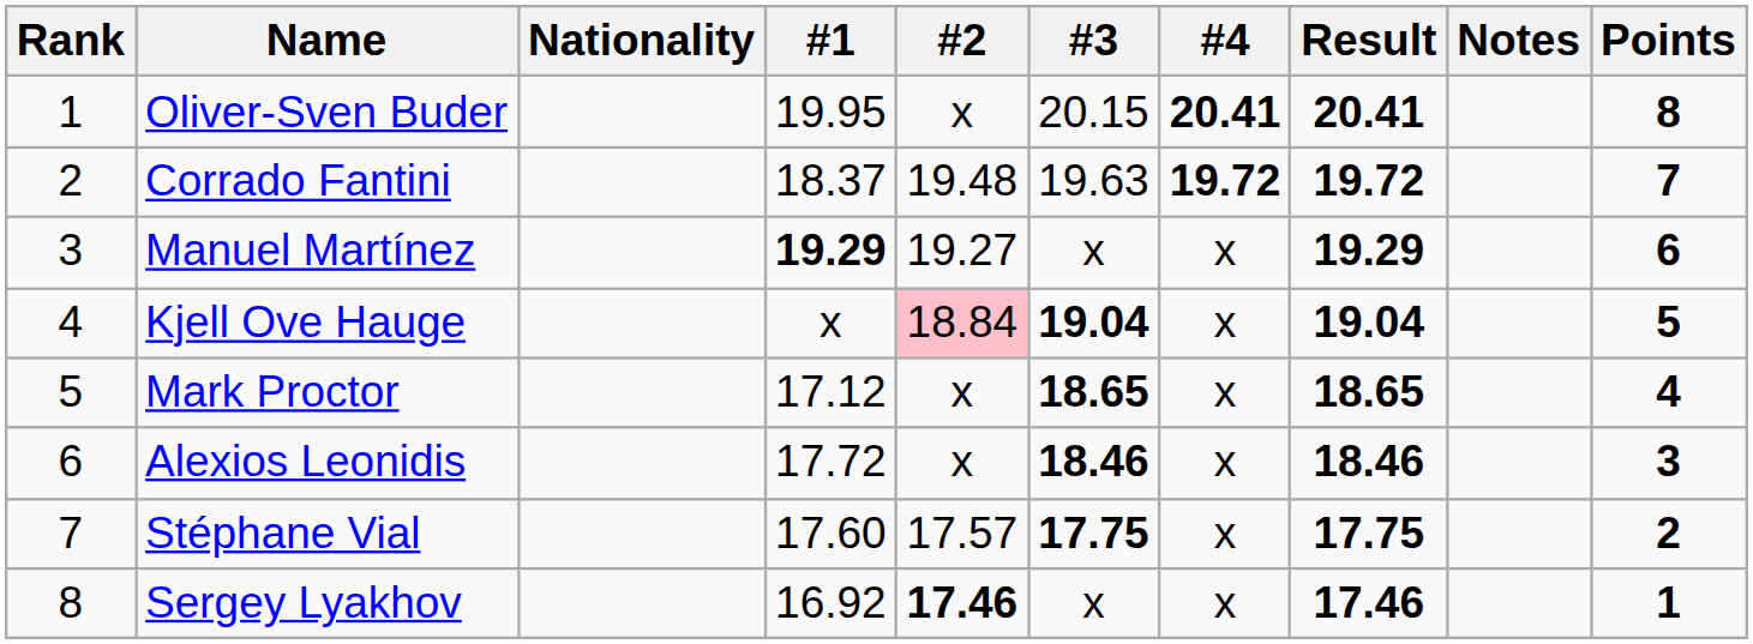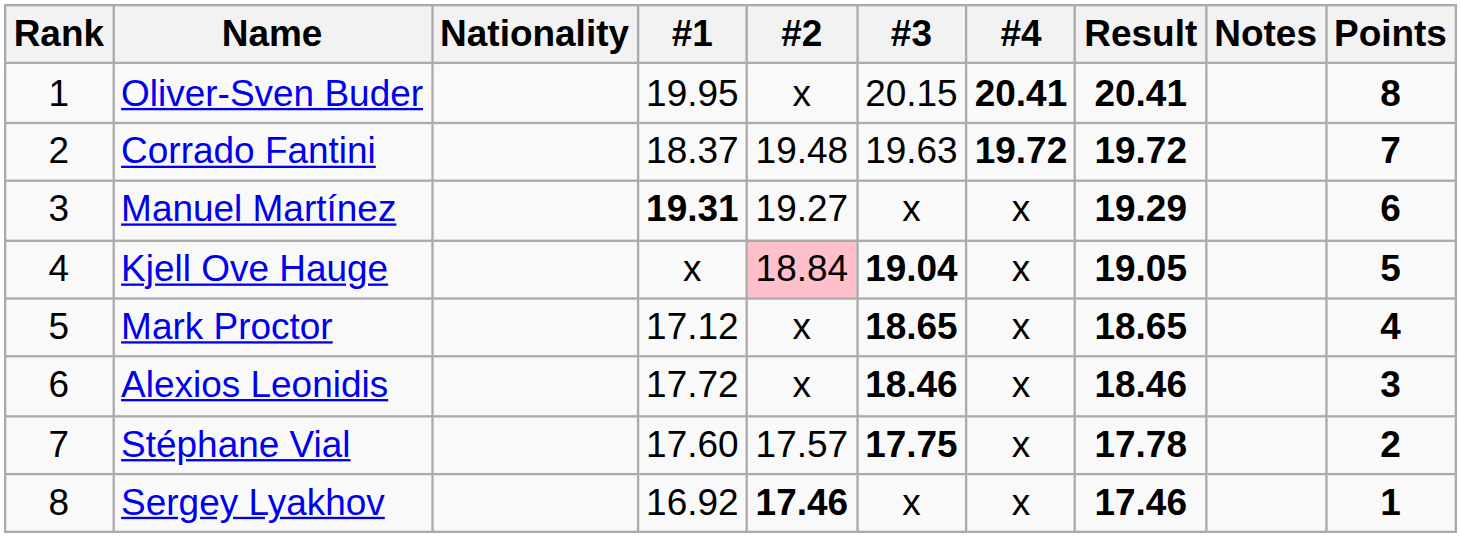Manuel Martínez | #1: 19.29 -> 19.31
Kjell Ove Hauge | Result: 19.04 -> 19.05
Stéphane Vial | Result: 17.75 -> 17.78
